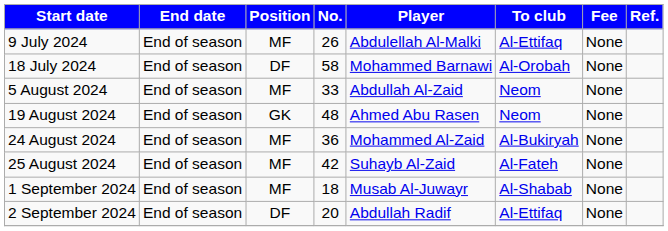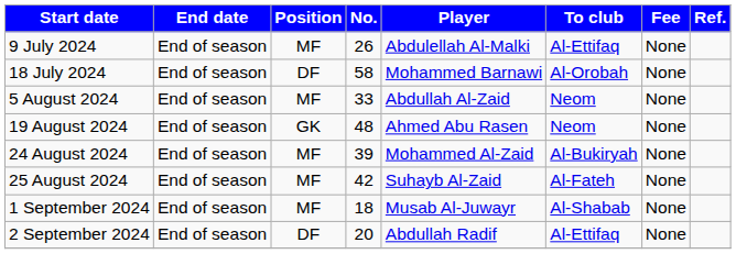24 August 2024 | No.: 36 -> 39
